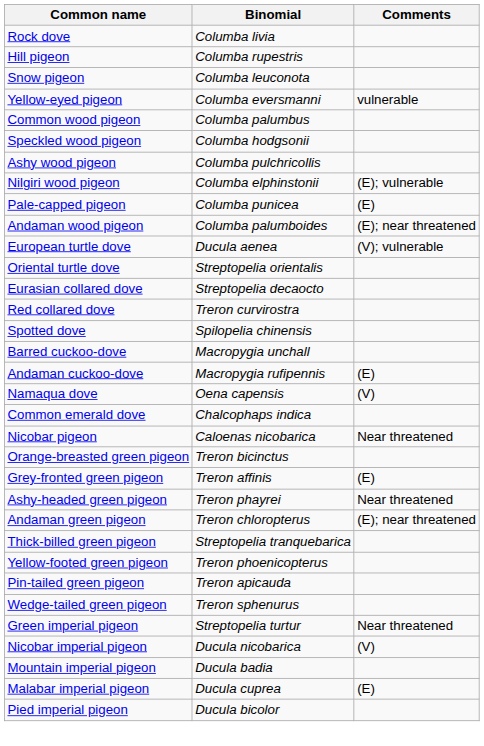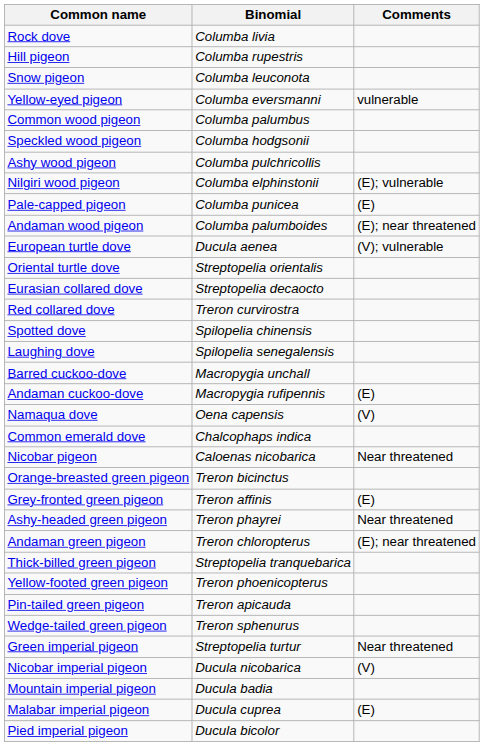+ row: Laughing dove | Spilopelia senegalensis
